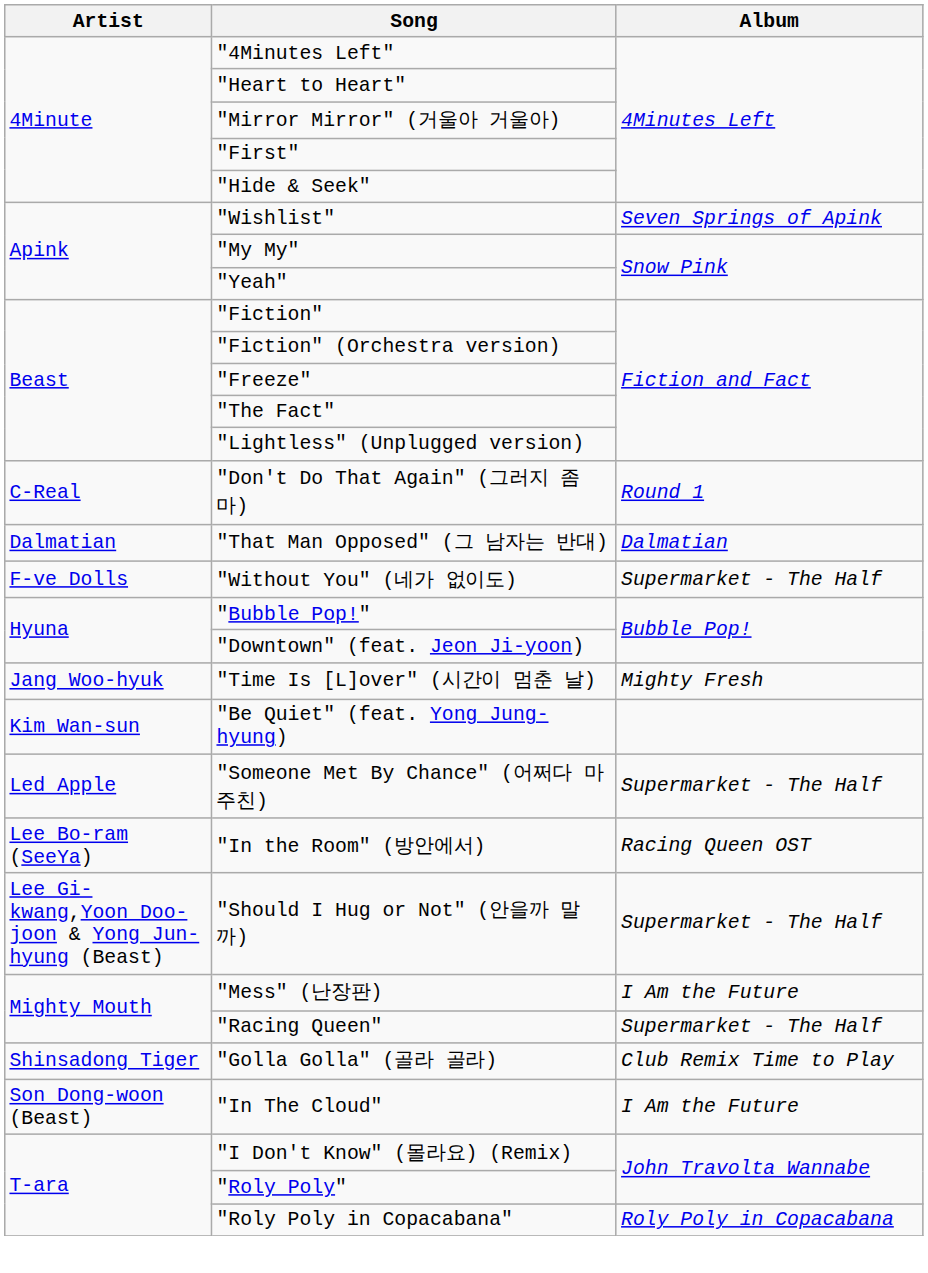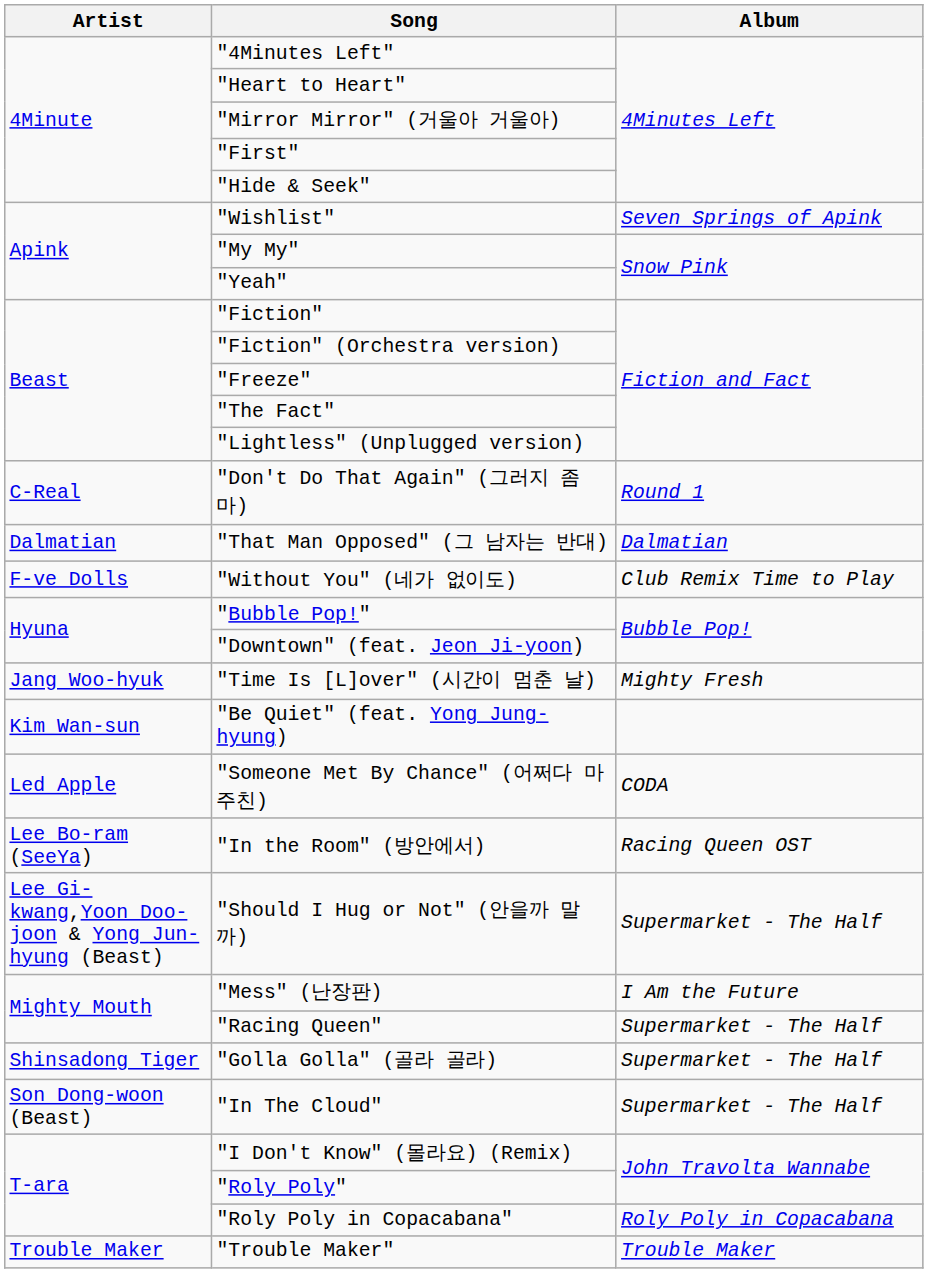"Without You" (네가 없이도) | Album: Supermarket - The Half -> Club Remix Time to Play
"Someone Met By Chance" (어쩌다 마주친) | Album: Supermarket - The Half -> CODA
"Golla Golla" (골라 골라) | Album: Club Remix Time to Play -> Supermarket - The Half
"In The Cloud" | Album: I Am the Future -> Supermarket - The Half
+ row: Trouble Maker | "Trouble Maker" | Trouble Maker
